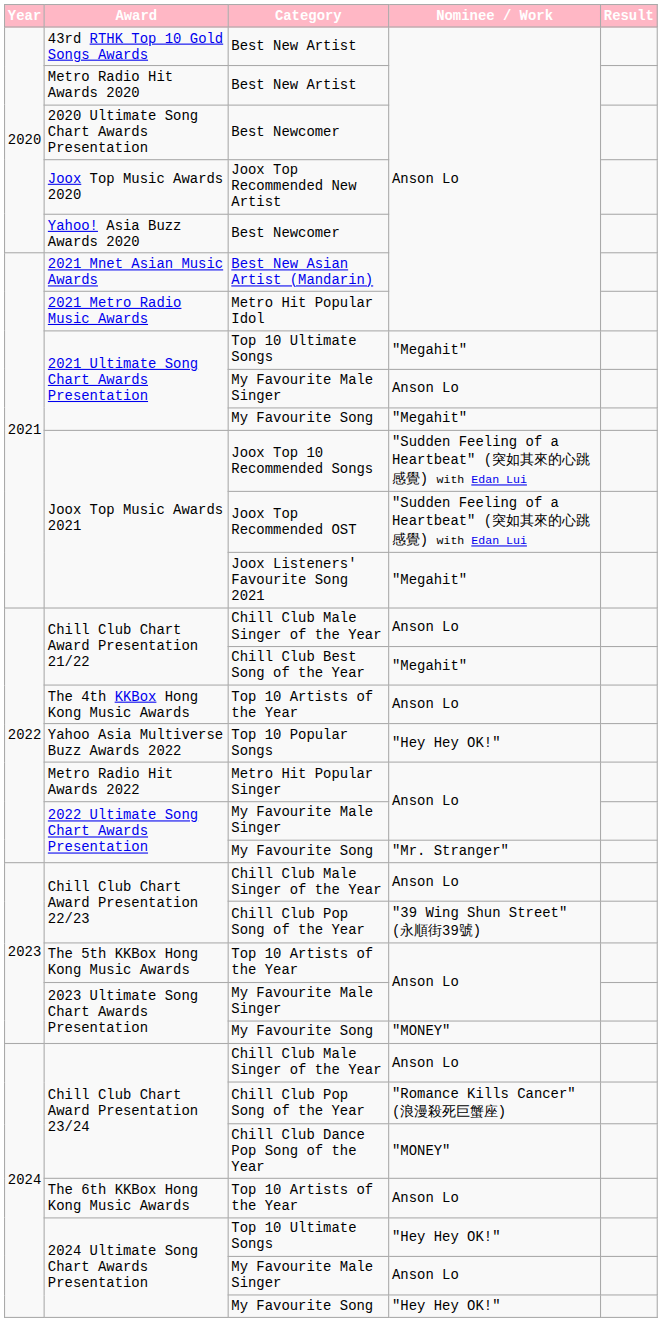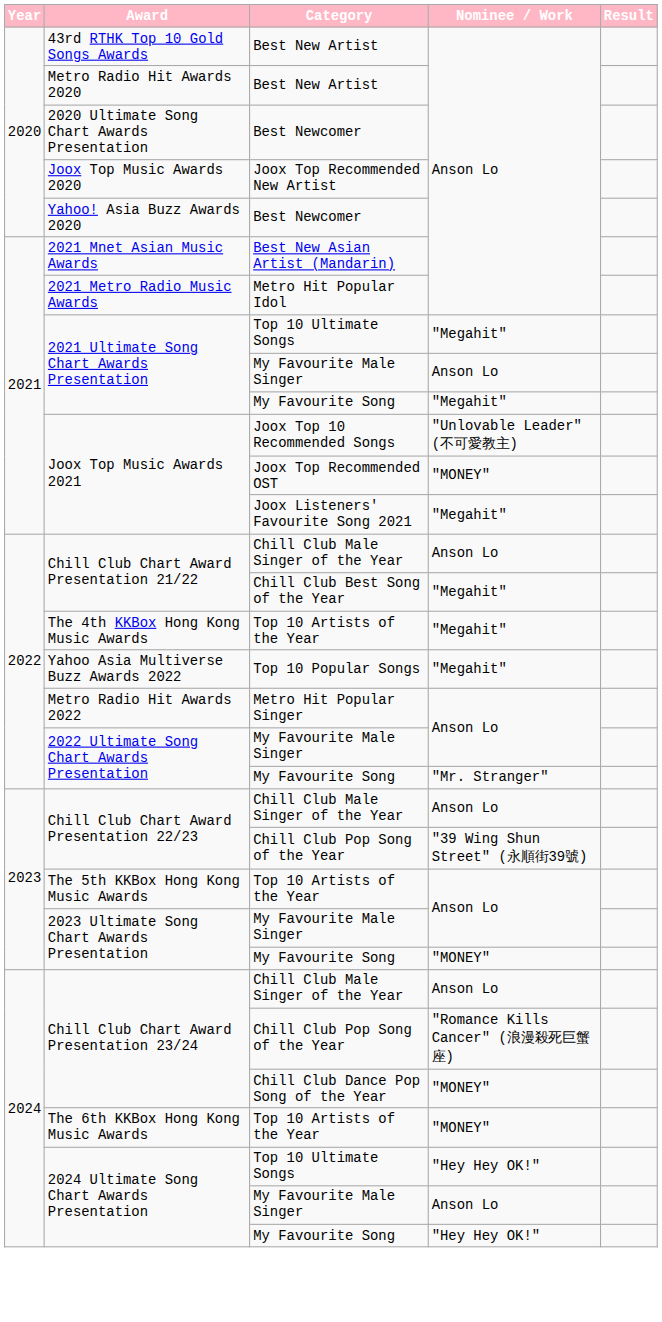Joox Top Music Awards 2021 / Joox Top 10 Recommended Songs | column 4: "Sudden Feeling of a Heartbeat" (突如其來的心跳感覺) with Edan Lui -> "Unlovable Leader" (不可愛教主)
Joox Top Music Awards 2021 / Joox Top Recommended OST | column 4: "Sudden Feeling of a Heartbeat" (突如其來的心跳感覺) with Edan Lui -> "MONEY"
The 4th KKBox Hong Kong Music Awards | column 4: Anson Lo -> "Megahit"
Yahoo Asia Multiverse Buzz Awards 2022 | column 4: "Hey Hey OK!" -> "Megahit"
The 6th KKBox Hong Kong Music Awards | column 4: Anson Lo -> "MONEY"
